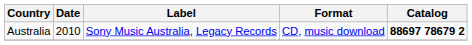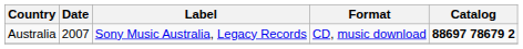Australia | Date: 2010 -> 2007
